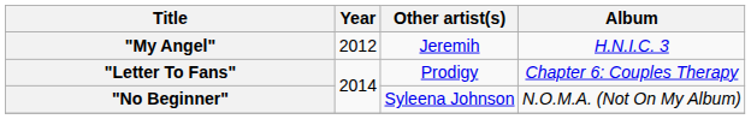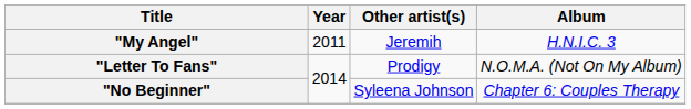"My Angel" | Year: 2012 -> 2011
"Letter To Fans" | Album: Chapter 6: Couples Therapy -> N.O.M.A. (Not On My Album)
"No Beginner" | Album: N.O.M.A. (Not On My Album) -> Chapter 6: Couples Therapy
